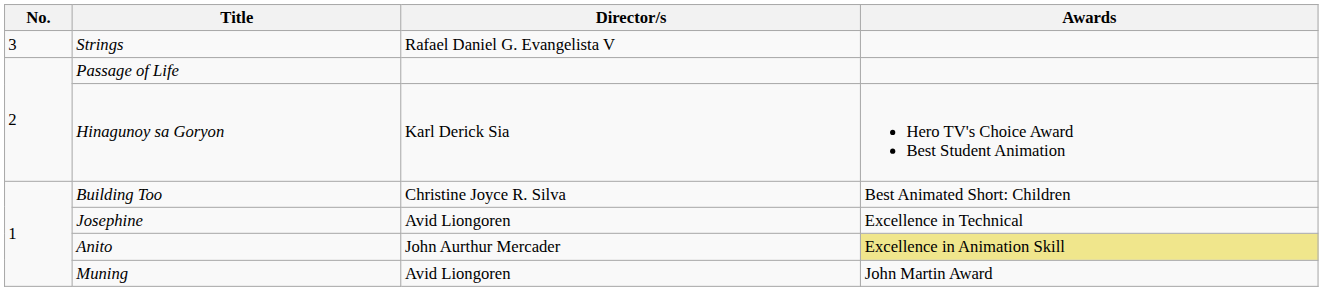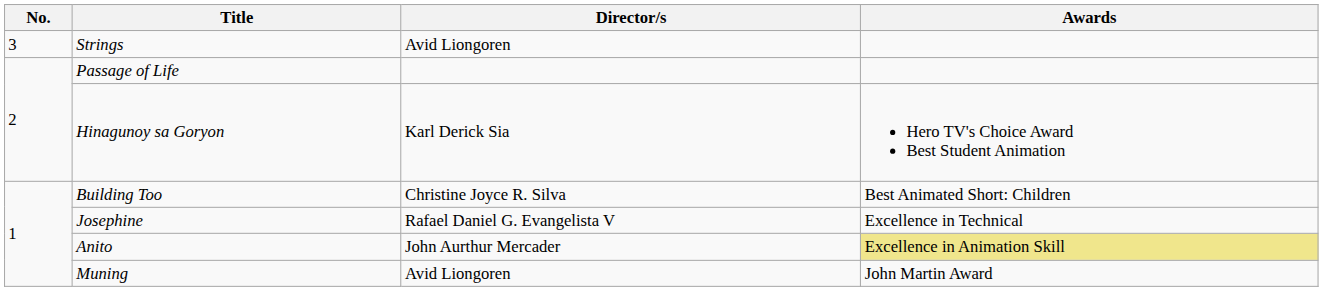Strings | Director/s: Rafael Daniel G. Evangelista V -> Avid Liongoren
Josephine | Director/s: Avid Liongoren -> Rafael Daniel G. Evangelista V
